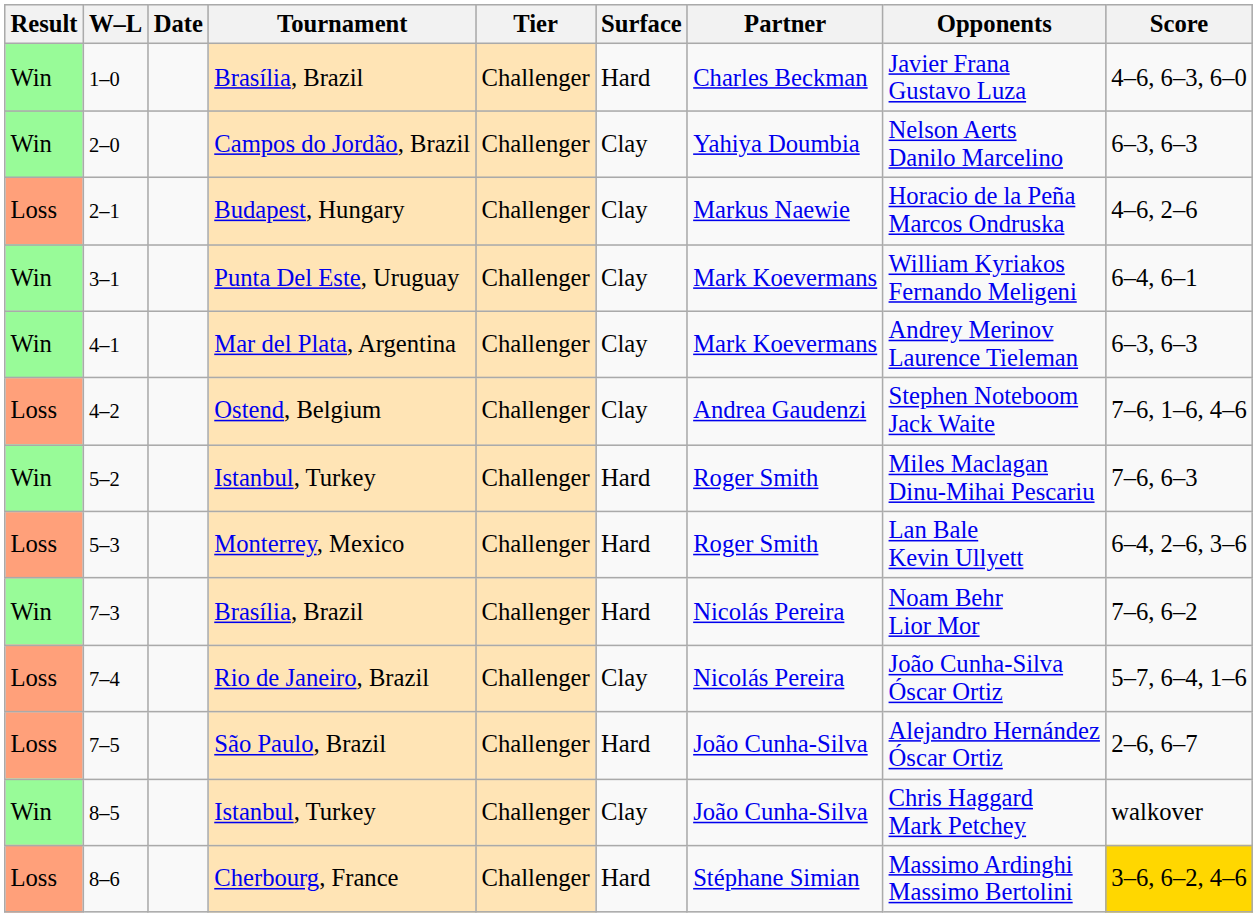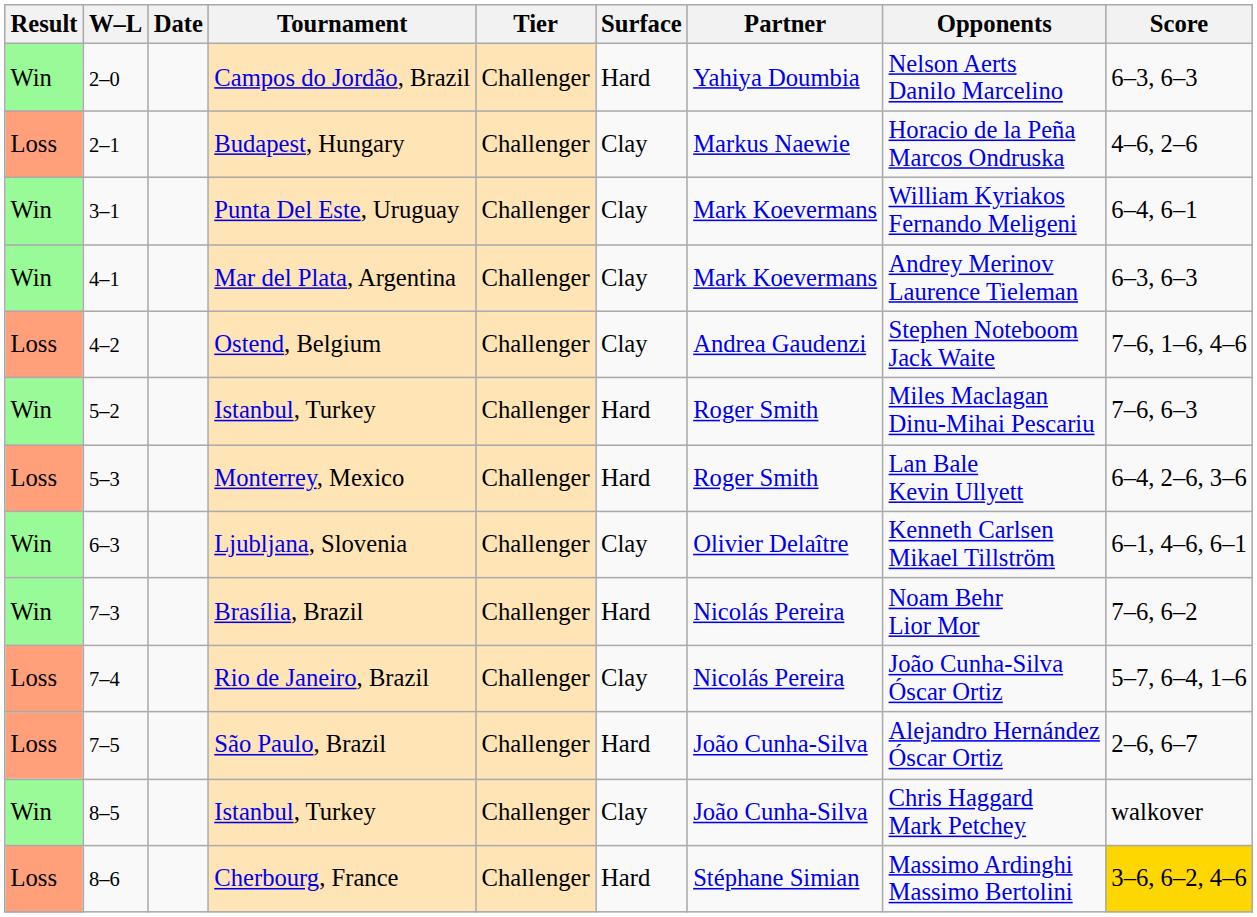- row: Win | 1–0 | Brasília, Brazil | Challenger | Hard | Charles Beckman | Javier Frana Gustavo Luza | 4–6, 6–3, 6–0
2–0 | Surface: Clay -> Hard
+ row: Win | 6–3 | Ljubljana, Slovenia | Challenger | Clay | Olivier Delaître | Kenneth Carlsen Mikael Tillström | 6–1, 4–6, 6–1
